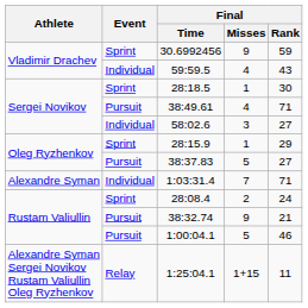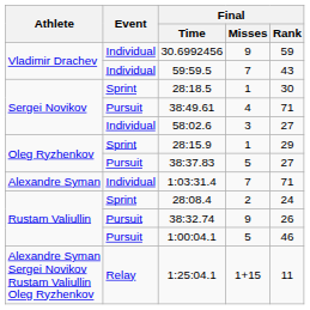30.6992456 | Event: Sprint -> Individual
59:59.5 | Final / Misses: 4 -> 7
38:32.74 | Final / Rank: 21 -> 26
